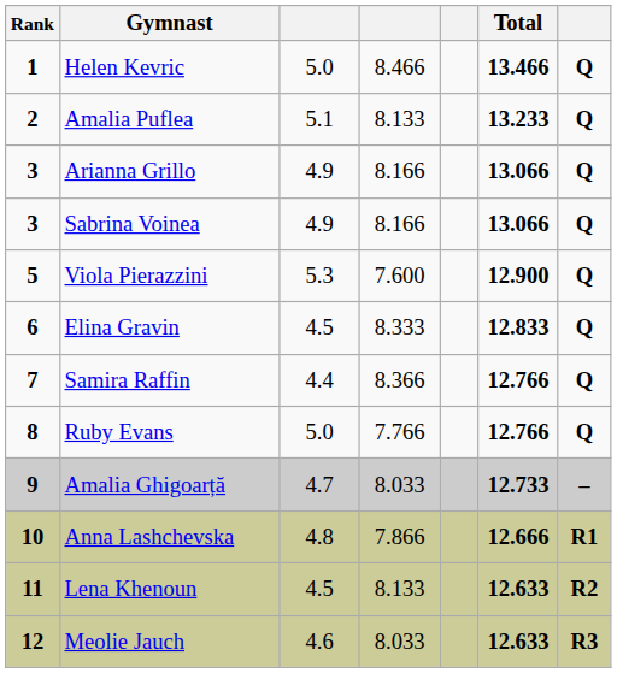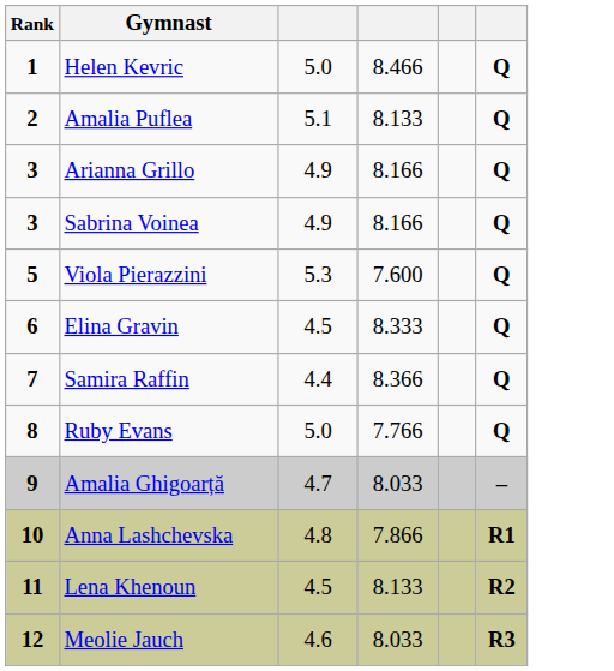- column: Total | 13.466 | 13.233 | 13.066 | 13.066 | 12.900 | 12.833 | 12.766 | 12.766 | 12.733 | 12.666 | 12.633 | 12.633
